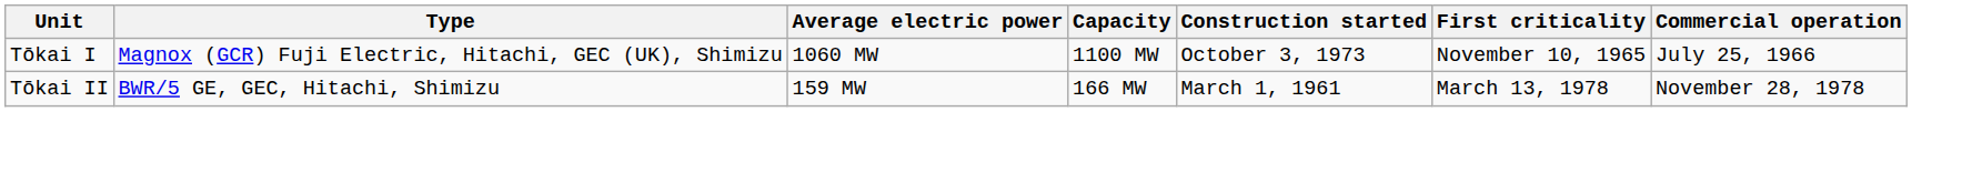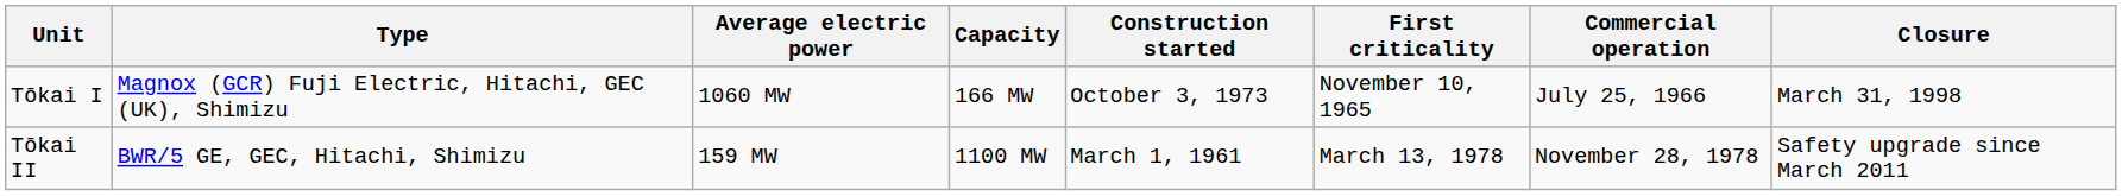+ column: Closure | March 31, 1998 | Safety upgrade since March 2011
Tōkai I | Capacity: 1100 MW -> 166 MW
Tōkai II | Capacity: 166 MW -> 1100 MW
